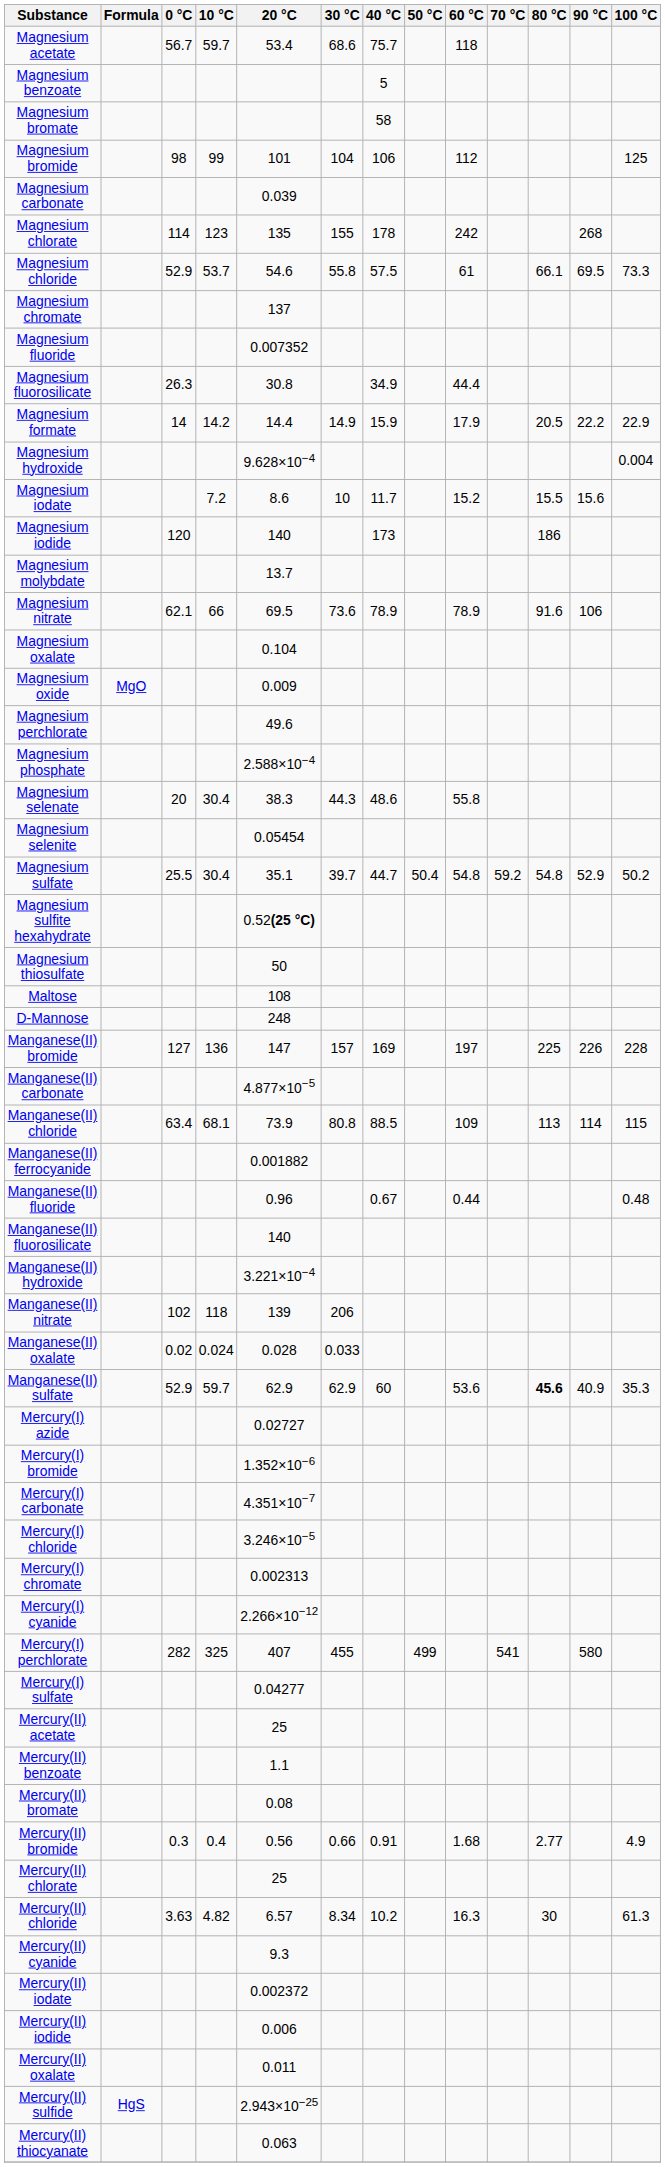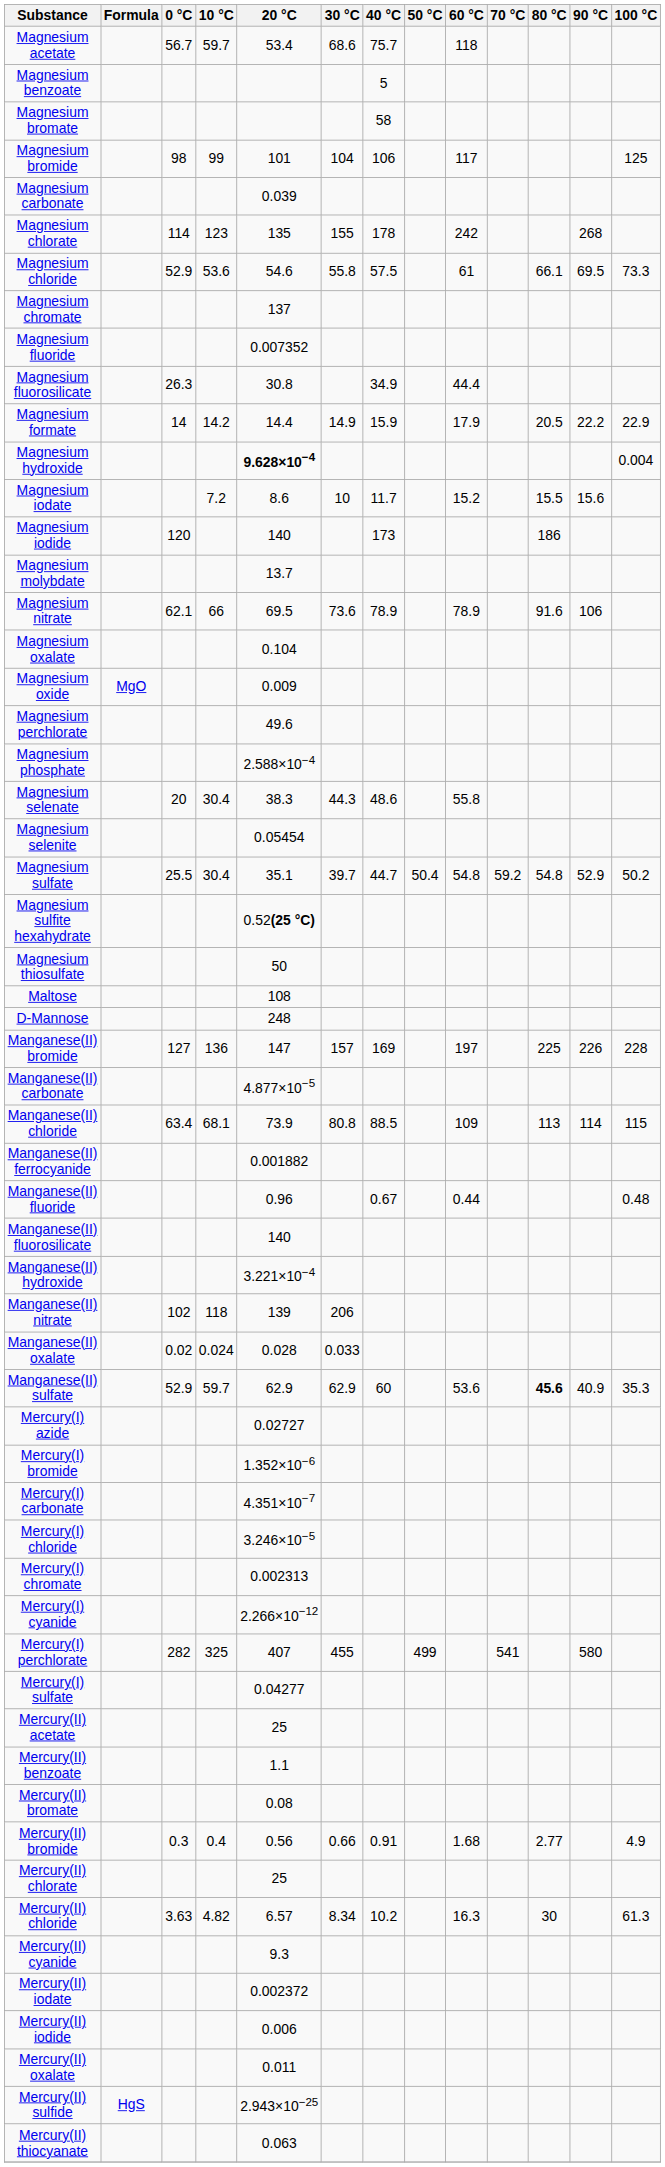Magnesium bromide | 60 °C: 112 -> 117
Magnesium chloride | 10 °C: 53.7 -> 53.6
Magnesium hydroxide | 20 °C: normal -> bold
